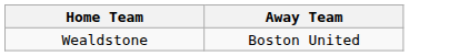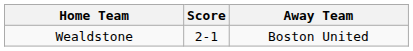+ column: Score | 2-1
